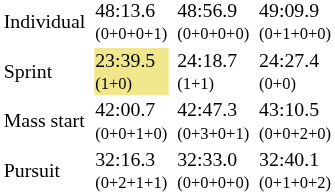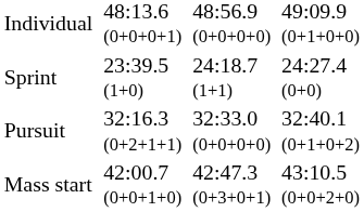Sprint | column 3: khaki background -> no background
rows swapped: Pursuit <-> Mass start
